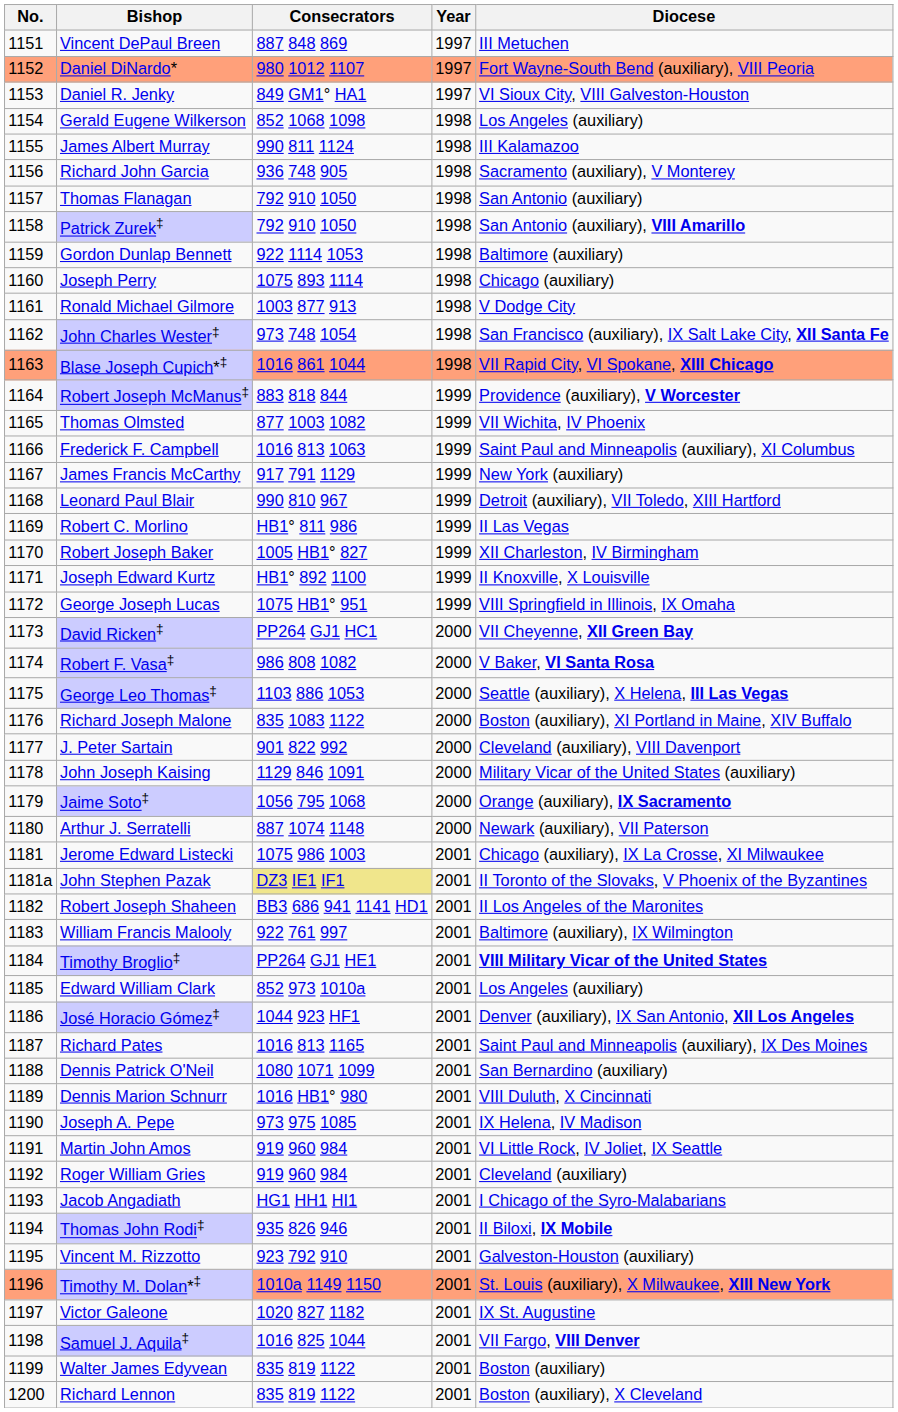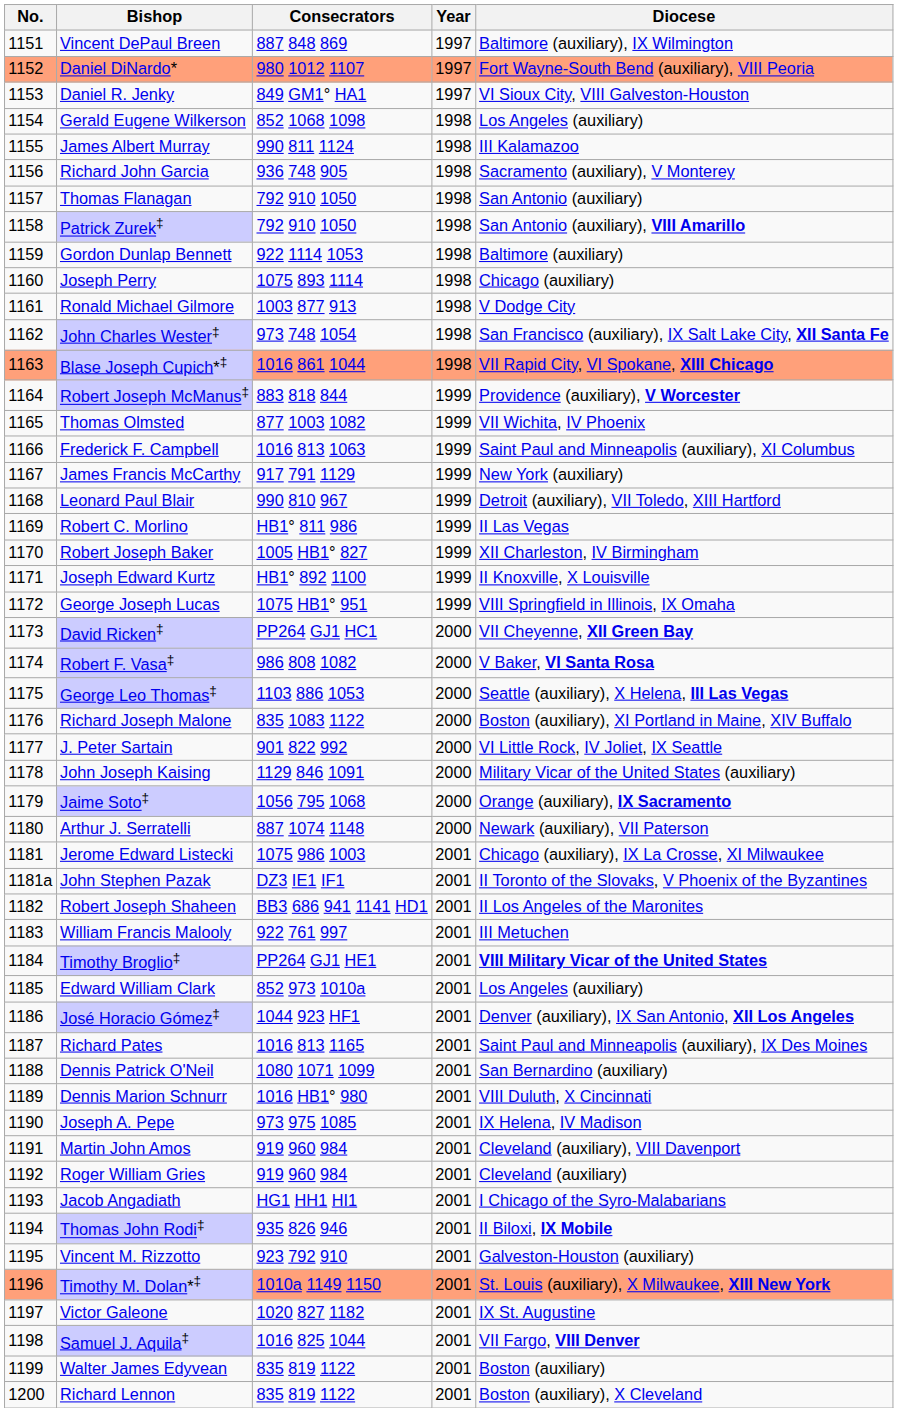Vincent DePaul Breen | Diocese: III Metuchen -> Baltimore (auxiliary), IX Wilmington
J. Peter Sartain | Diocese: Cleveland (auxiliary), VIII Davenport -> VI Little Rock, IV Joliet, IX Seattle
John Stephen Pazak | Consecrators: khaki background -> no background
William Francis Malooly | Diocese: Baltimore (auxiliary), IX Wilmington -> III Metuchen
Martin John Amos | Diocese: VI Little Rock, IV Joliet, IX Seattle -> Cleveland (auxiliary), VIII Davenport
